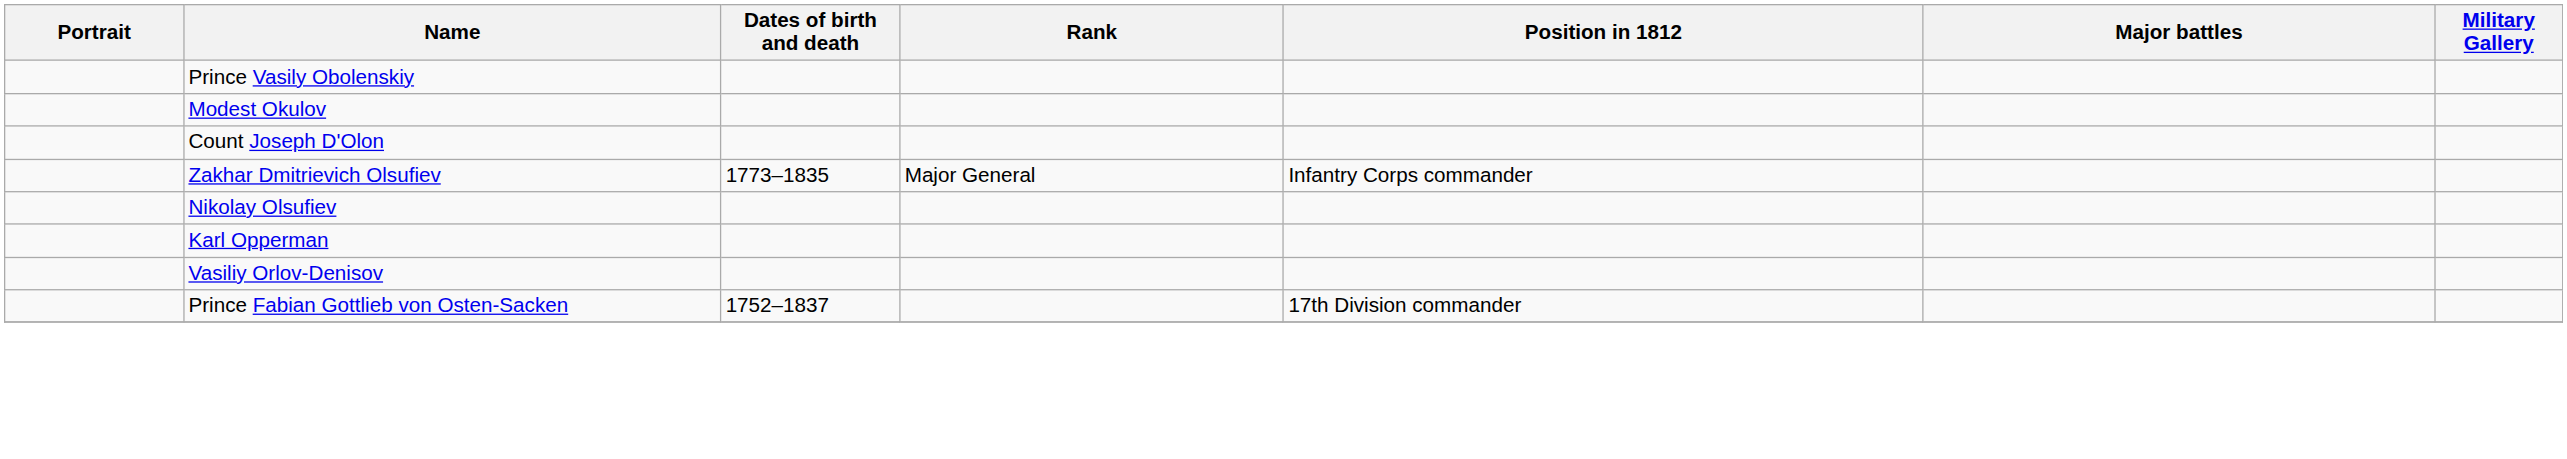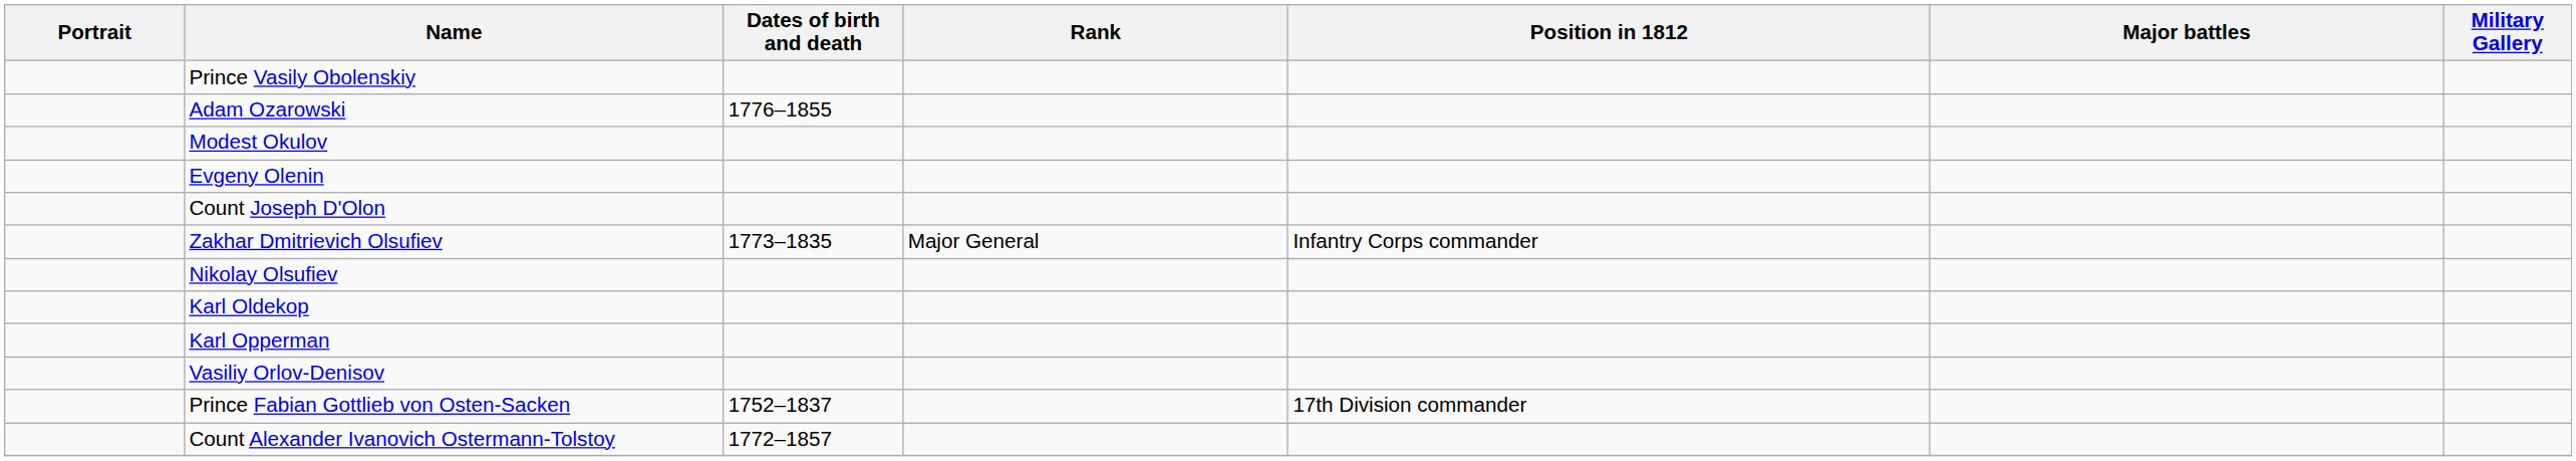+ row: Adam Ozarowski | 1776–1855
+ row: Evgeny Olenin
+ row: Karl Oldekop
+ row: Count Alexander Ivanovich Ostermann-Tolstoy | 1772–1857
